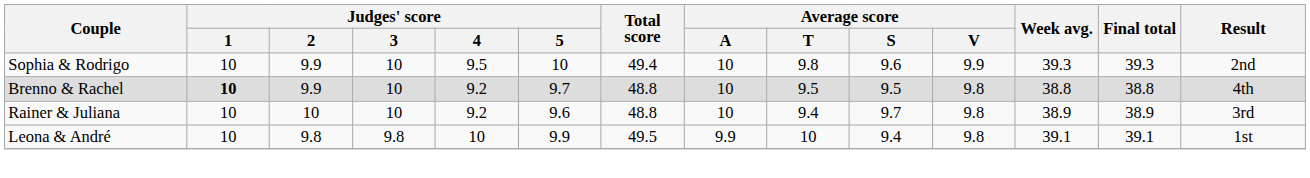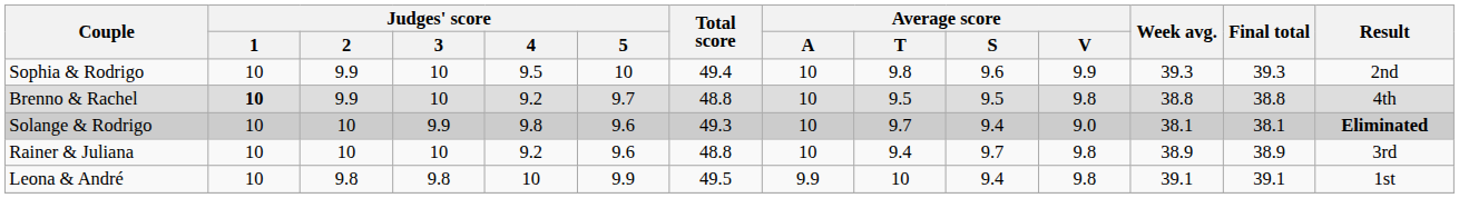+ row: Solange & Rodrigo | 10 | 10 | 9.9 | 9.8 | 9.6 | 49.3 | 10 | 9.7 | 9.4 | 9.0 | 38.1 | 38.1 | Eliminated
